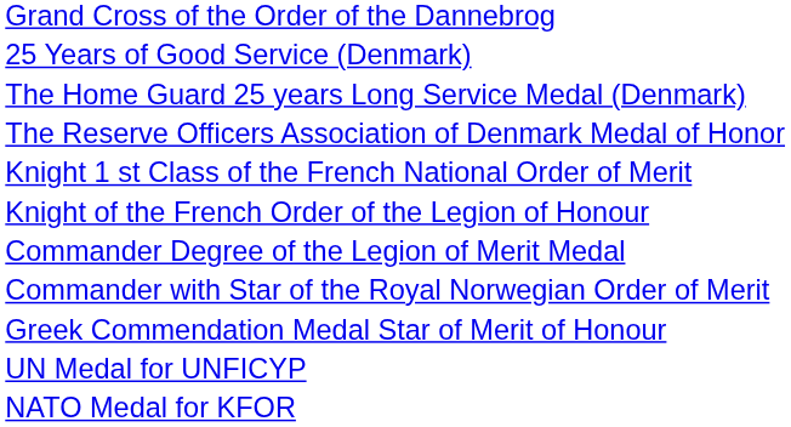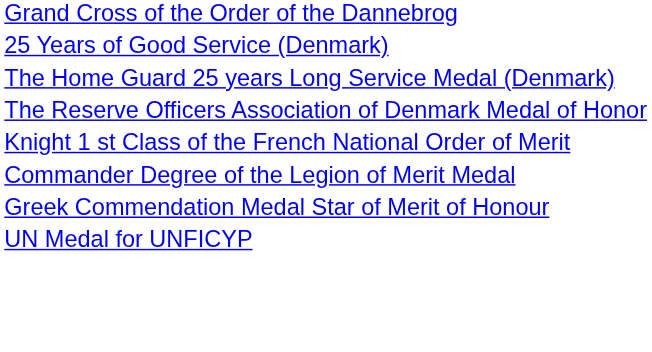- row: Knight of the French Order of the Legion of Honour
- row: Commander with Star of the Royal Norwegian Order of Merit
- row: NATO Medal for KFOR
